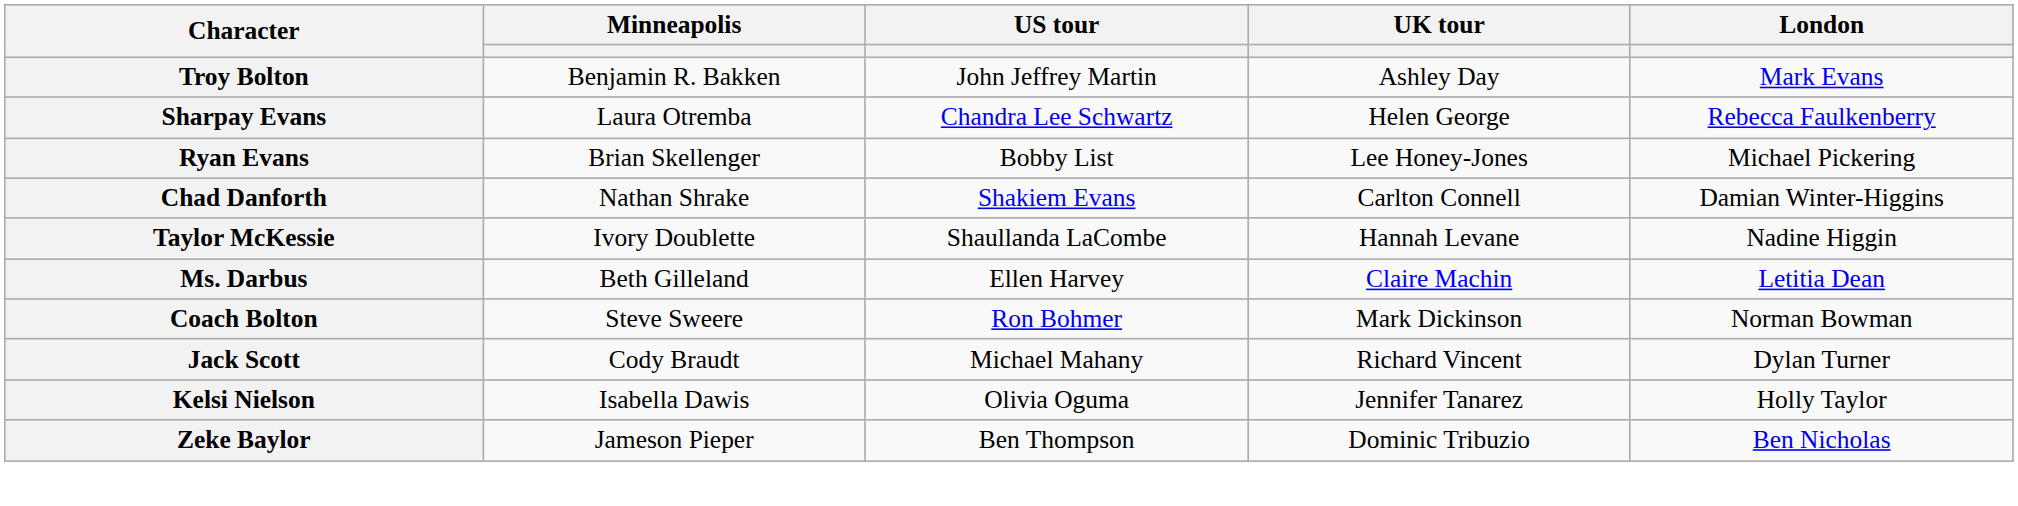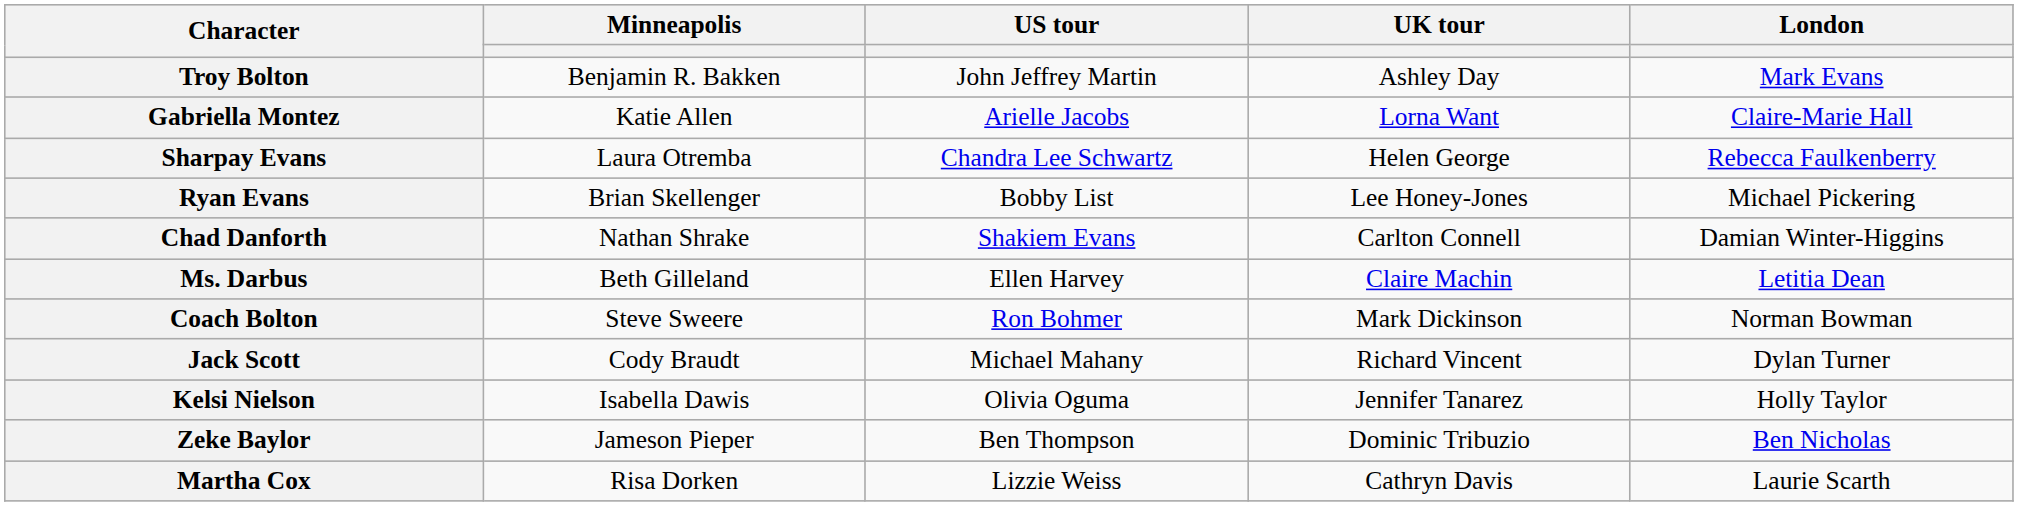+ row: Gabriella Montez | Katie Allen | Arielle Jacobs | Lorna Want | Claire-Marie Hall
- row: Taylor McKessie | Ivory Doublette | Shaullanda LaCombe | Hannah Levane | Nadine Higgin
+ row: Martha Cox | Risa Dorken | Lizzie Weiss | Cathryn Davis | Laurie Scarth
